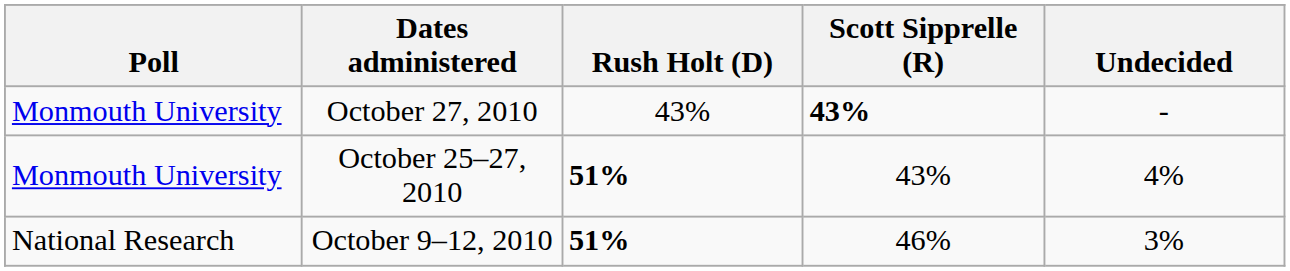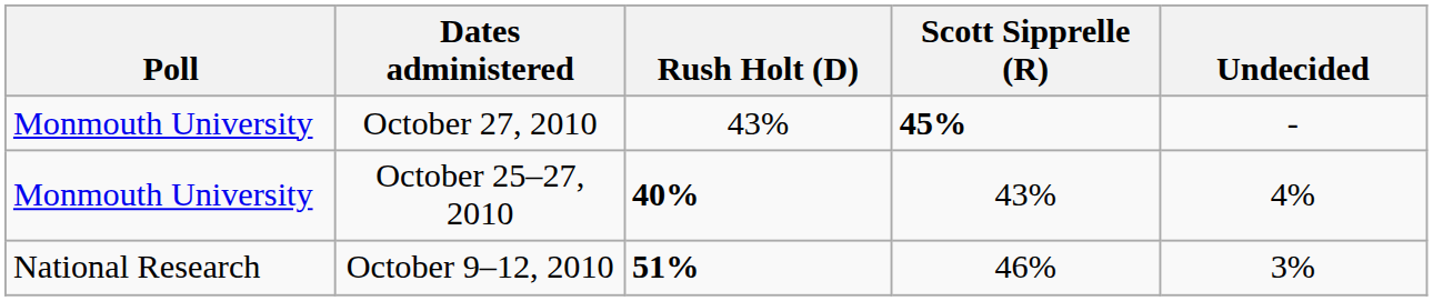October 27, 2010 | Scott Sipprelle (R): 43% -> 45%
October 25–27, 2010 | Rush Holt (D): 51% -> 40%
